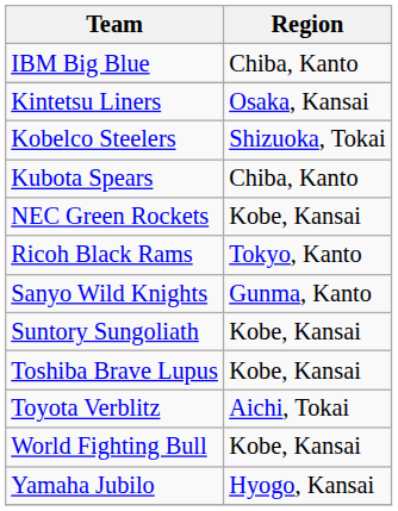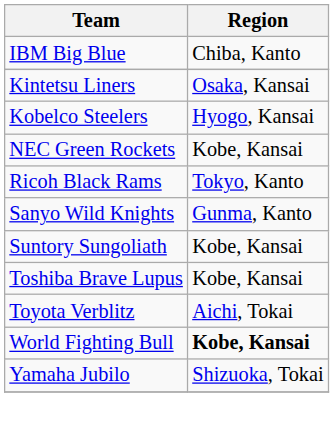Kobelco Steelers | Region: Shizuoka, Tokai -> Hyogo, Kansai
- row: Kubota Spears | Chiba, Kanto
World Fighting Bull | Region: normal -> bold
Yamaha Jubilo | Region: Hyogo, Kansai -> Shizuoka, Tokai
